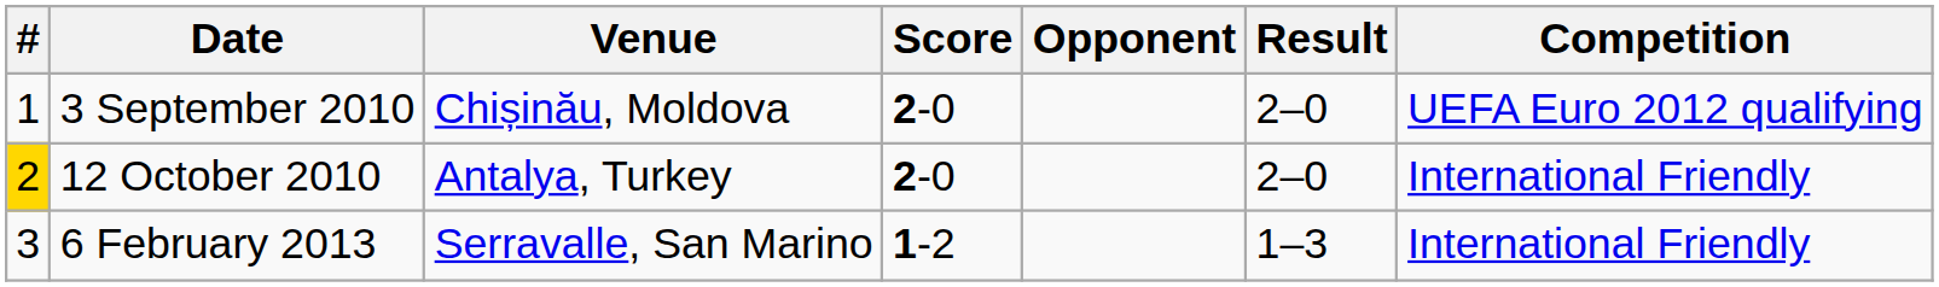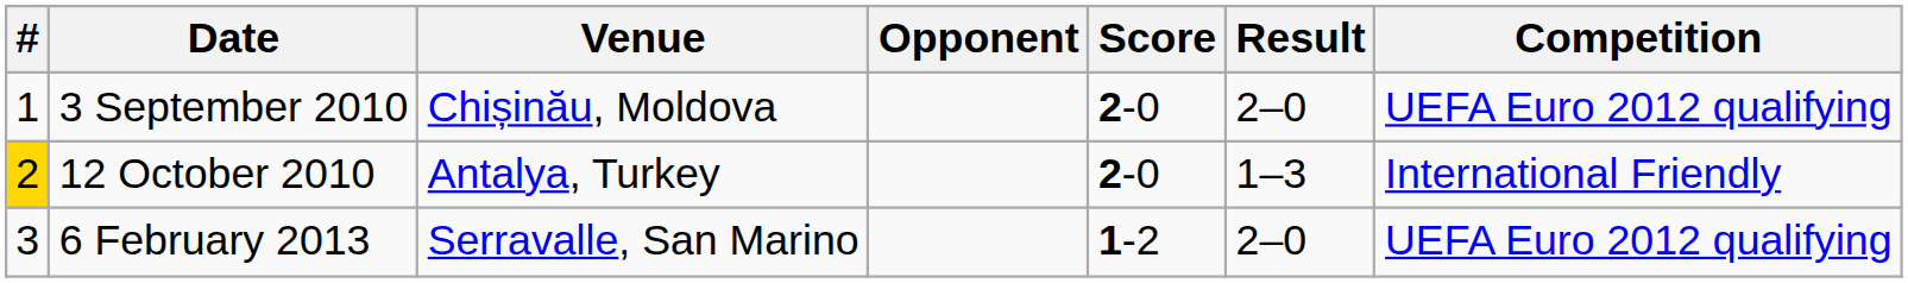columns swapped: Opponent <-> Score
12 October 2010 | Result: 2–0 -> 1–3
6 February 2013 | Result: 1–3 -> 2–0
6 February 2013 | Competition: International Friendly -> UEFA Euro 2012 qualifying
